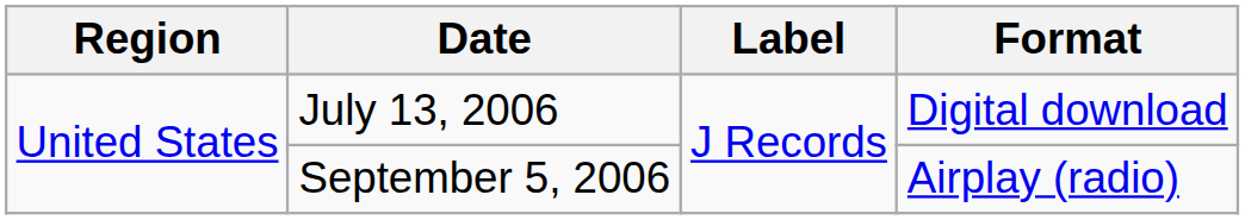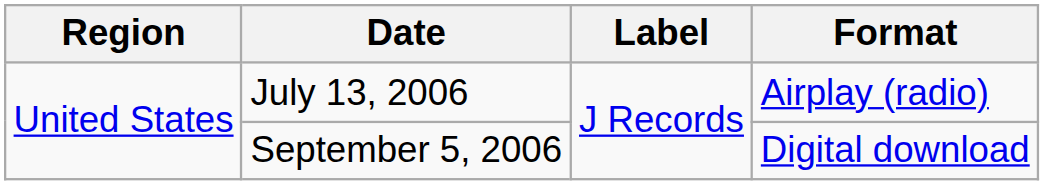July 13, 2006 | Format: Digital download -> Airplay (radio)
September 5, 2006 | Format: Airplay (radio) -> Digital download
